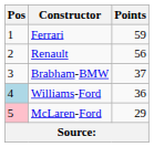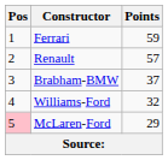Renault | Points: 56 -> 57
Williams-Ford | Pos: lightblue background -> no background
Williams-Ford | Points: 36 -> 32
